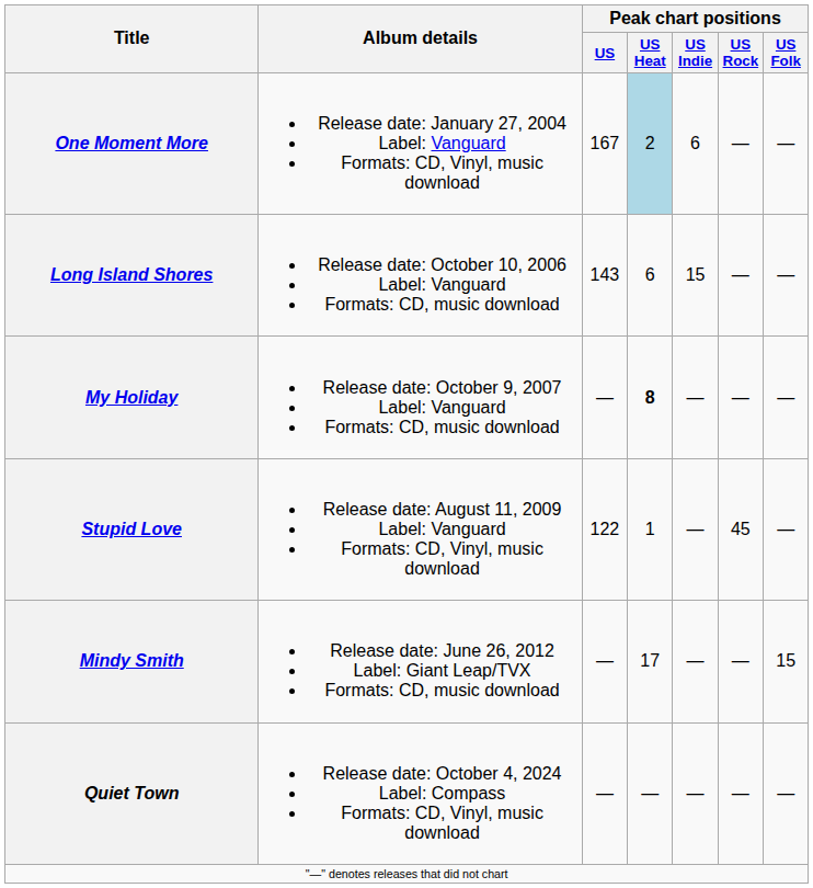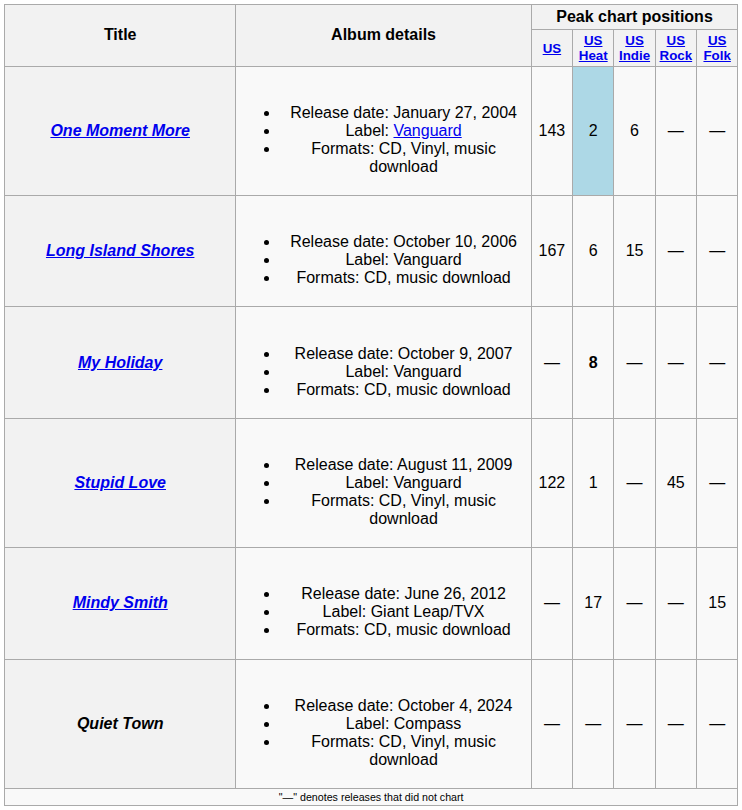One Moment More | Peak chart positions / US: 167 -> 143
Long Island Shores | Peak chart positions / US: 143 -> 167
